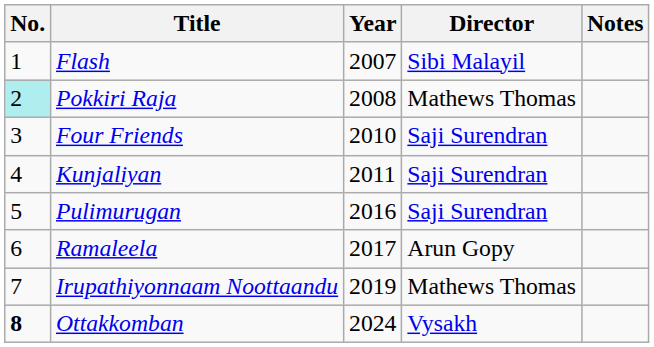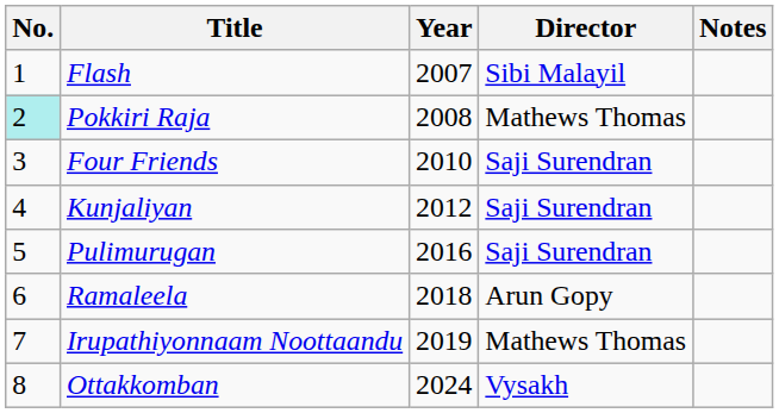Kunjaliyan | Year: 2011 -> 2012
Ramaleela | Year: 2017 -> 2018
Ottakkomban | No.: bold -> normal
